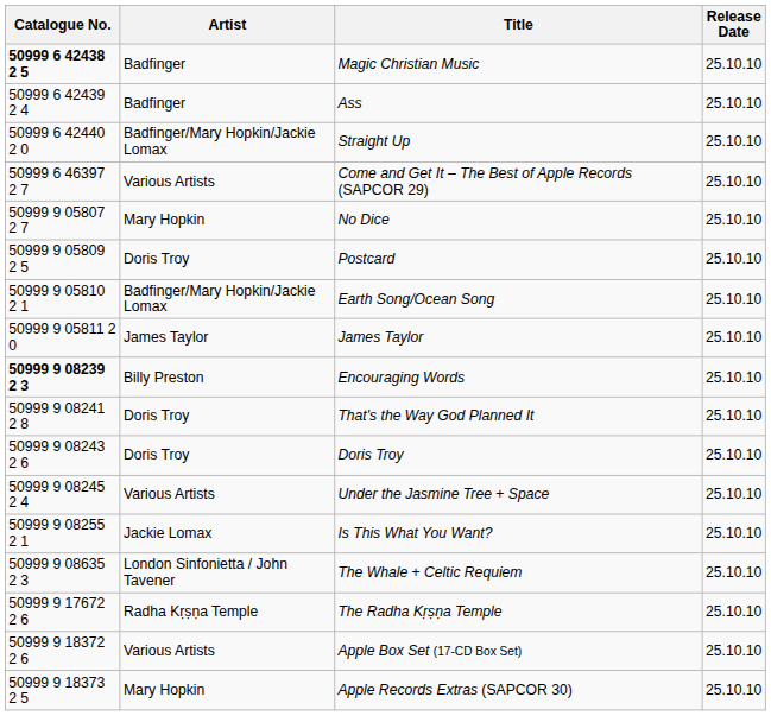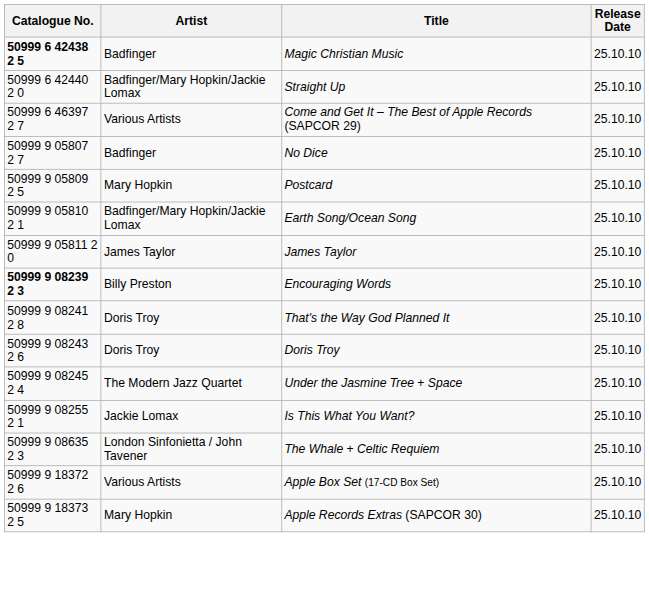- row: 50999 6 42439 2 4 | Badfinger | Ass | 25.10.10
No Dice | Artist: Mary Hopkin -> Badfinger
Postcard | Artist: Doris Troy -> Mary Hopkin
Under the Jasmine Tree + Space | Artist: Various Artists -> The Modern Jazz Quartet
- row: 50999 9 17672 2 6 | Radha Kṛṣṇa Temple | The Radha Kṛṣṇa Temple | 25.10.10
